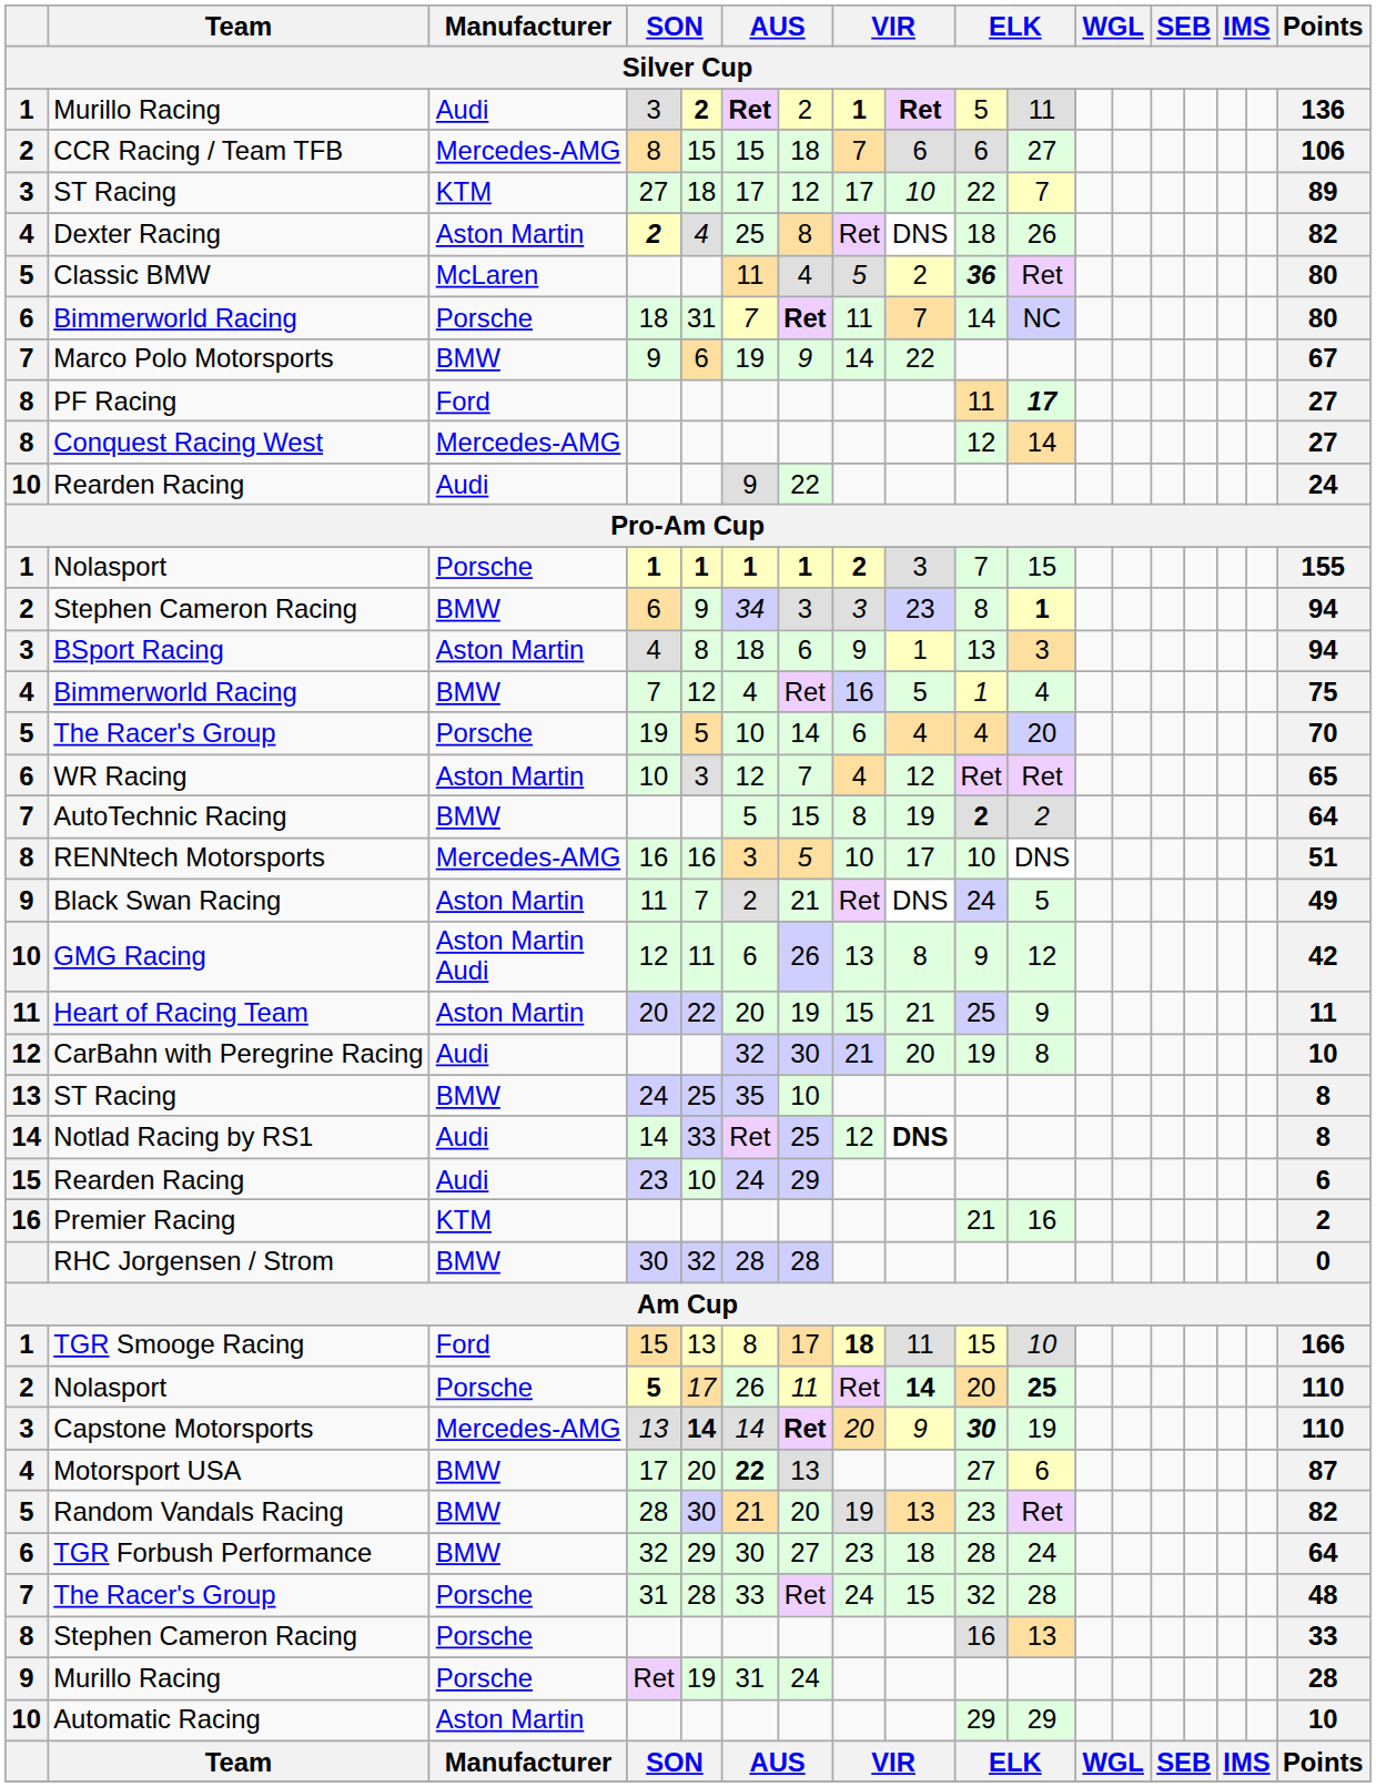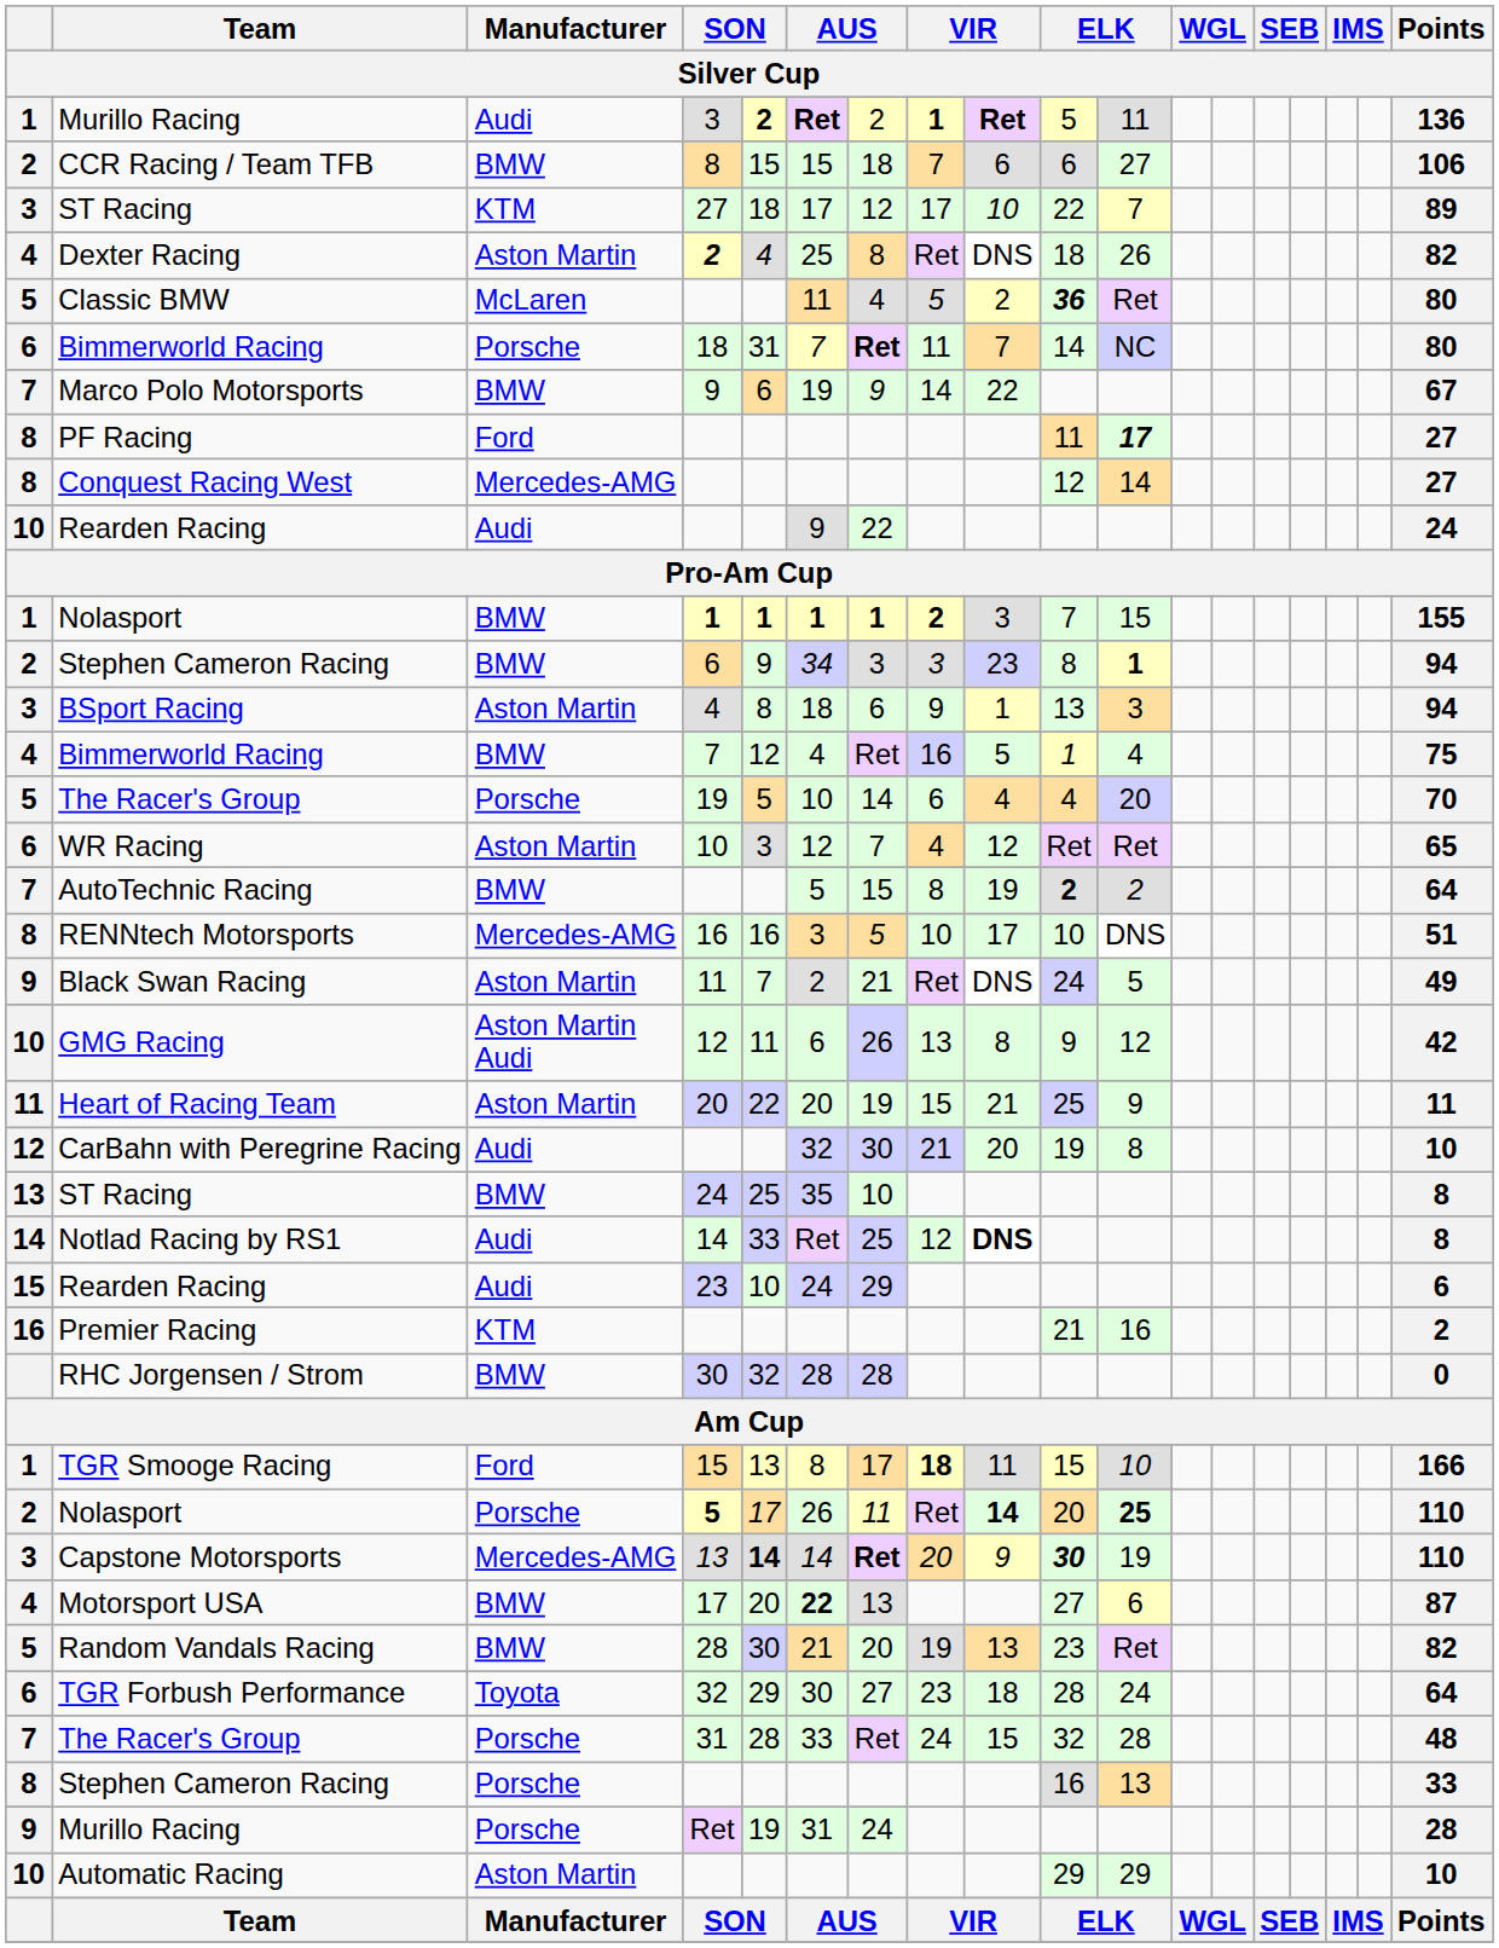CCR Racing / Team TFB | Manufacturer: Mercedes-AMG -> BMW
Nolasport / 1 | Manufacturer: Porsche -> BMW
TGR Forbush Performance | Manufacturer: BMW -> Toyota
